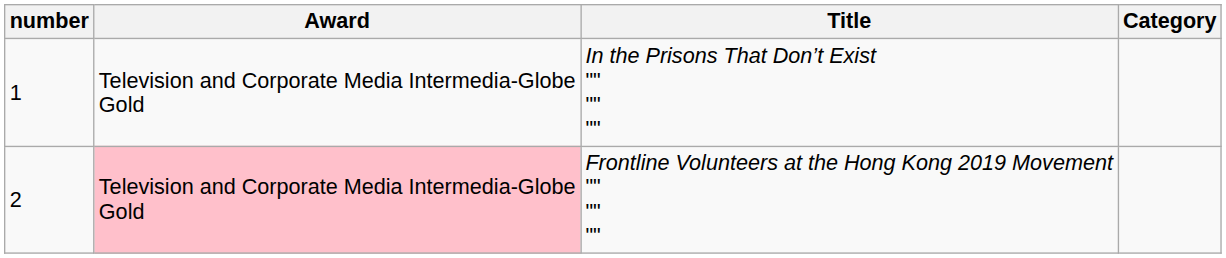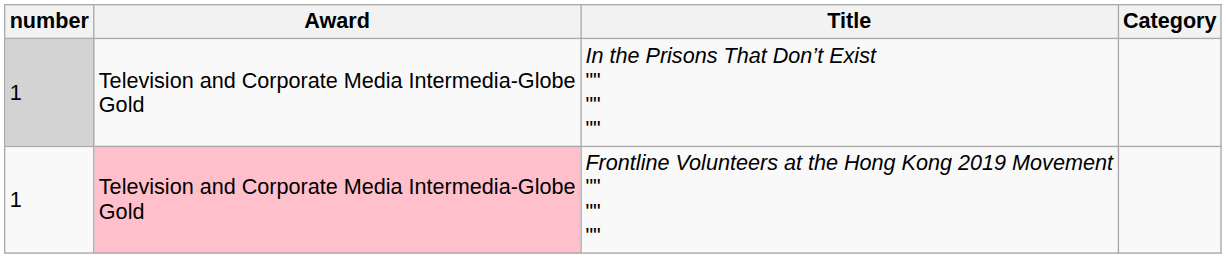In the Prisons That Don’t Exist "" "" "" | number: no background -> lightgrey background
Frontline Volunteers at the Hong Kong 2019 Movement "" "" "" | number: 2 -> 1
